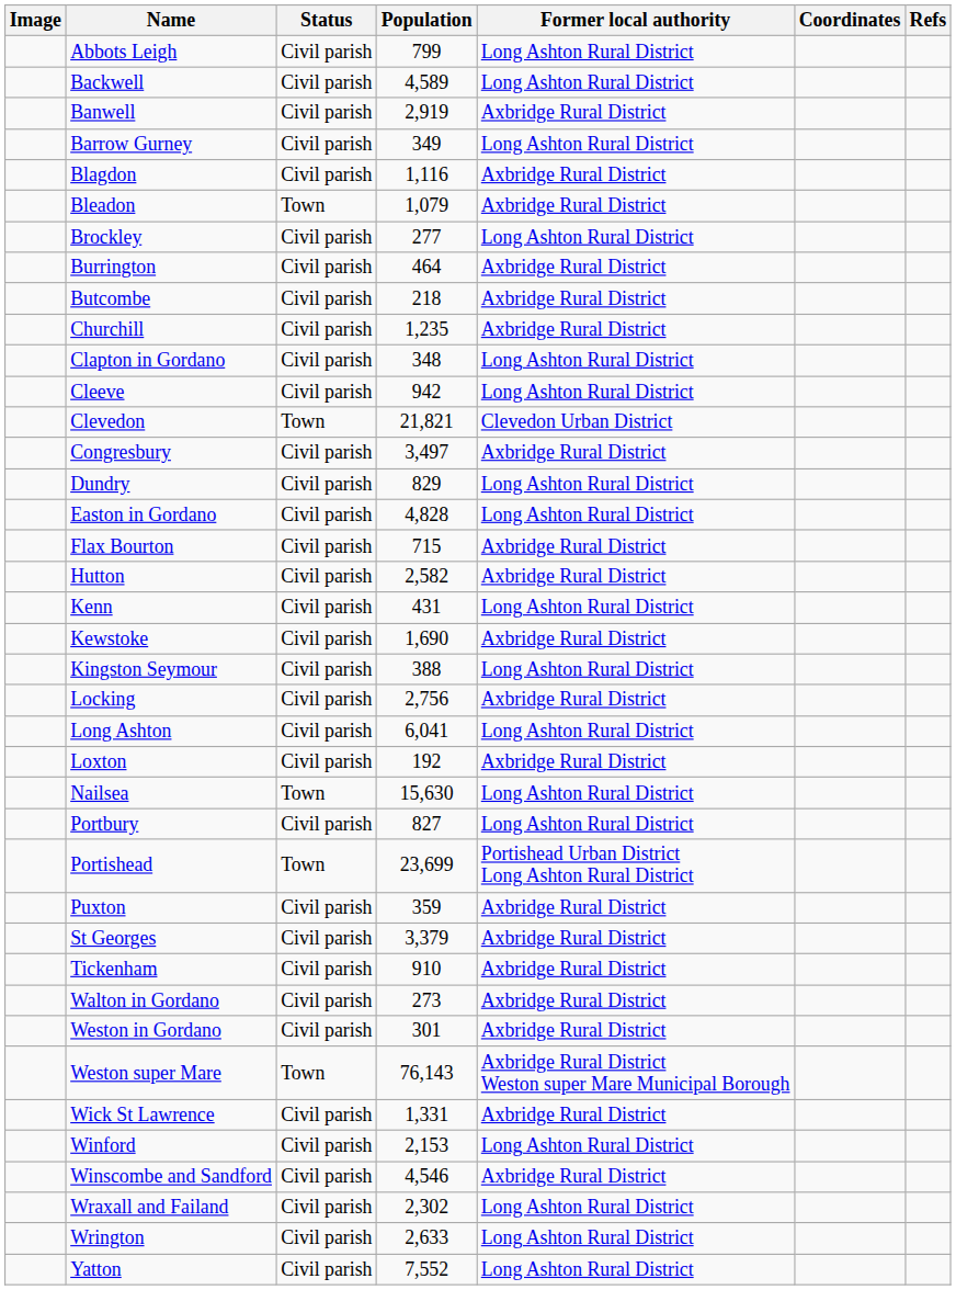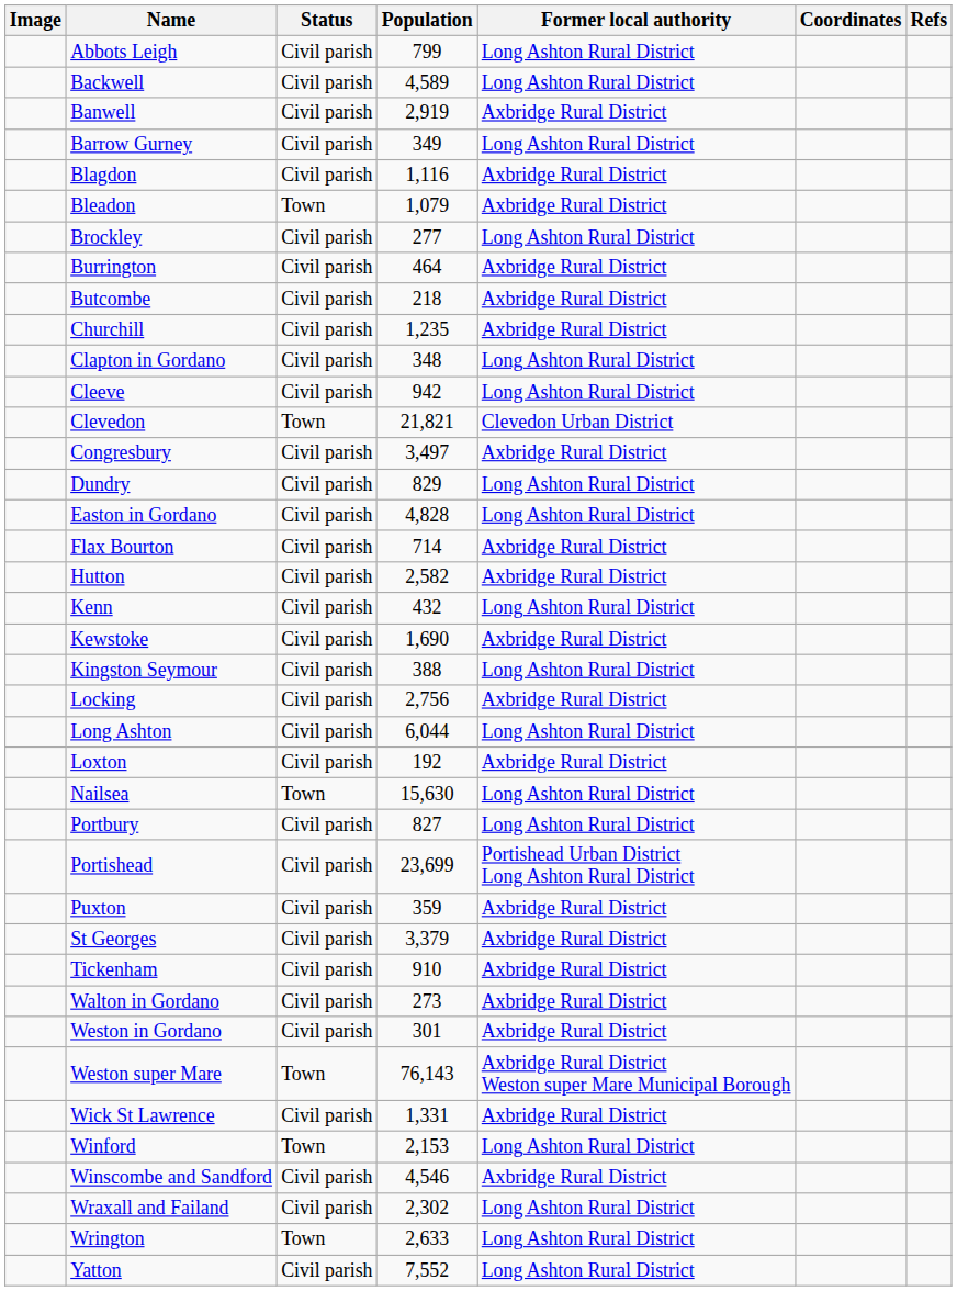Flax Bourton | Population: 715 -> 714
Kenn | Population: 431 -> 432
Long Ashton | Population: 6,041 -> 6,044
Portishead | Status: Town -> Civil parish
Winford | Status: Civil parish -> Town
Wrington | Status: Civil parish -> Town
